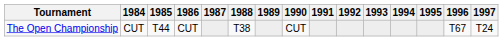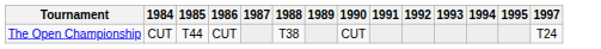- column: 1996 | T67
